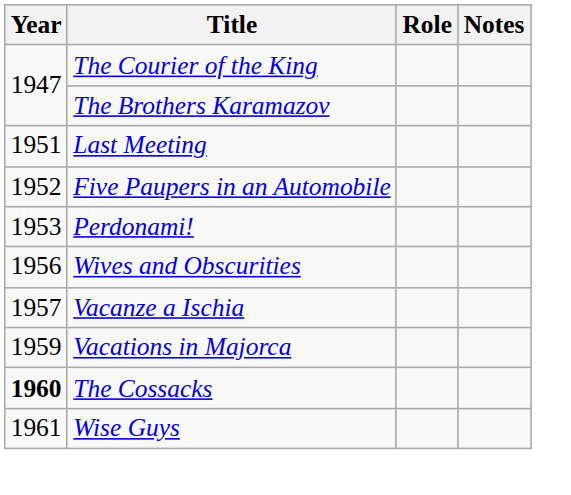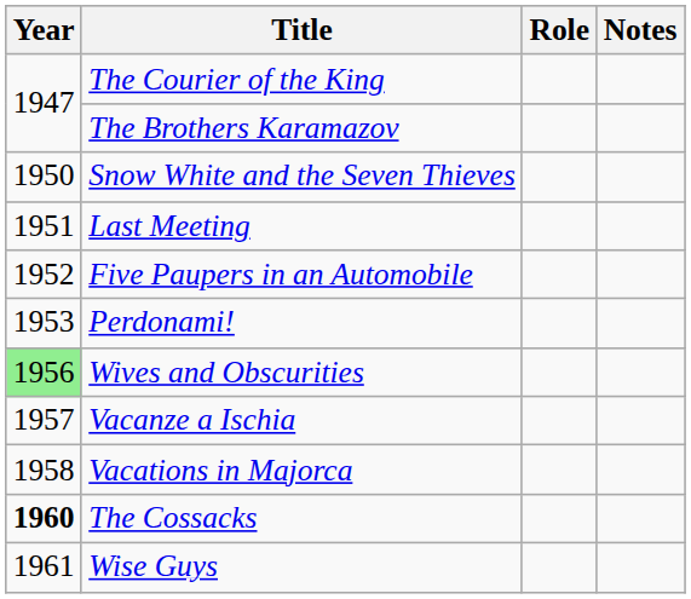+ row: 1950 | Snow White and the Seven Thieves
Wives and Obscurities | Year: no background -> lightgreen background
Vacations in Majorca | Year: 1959 -> 1958
